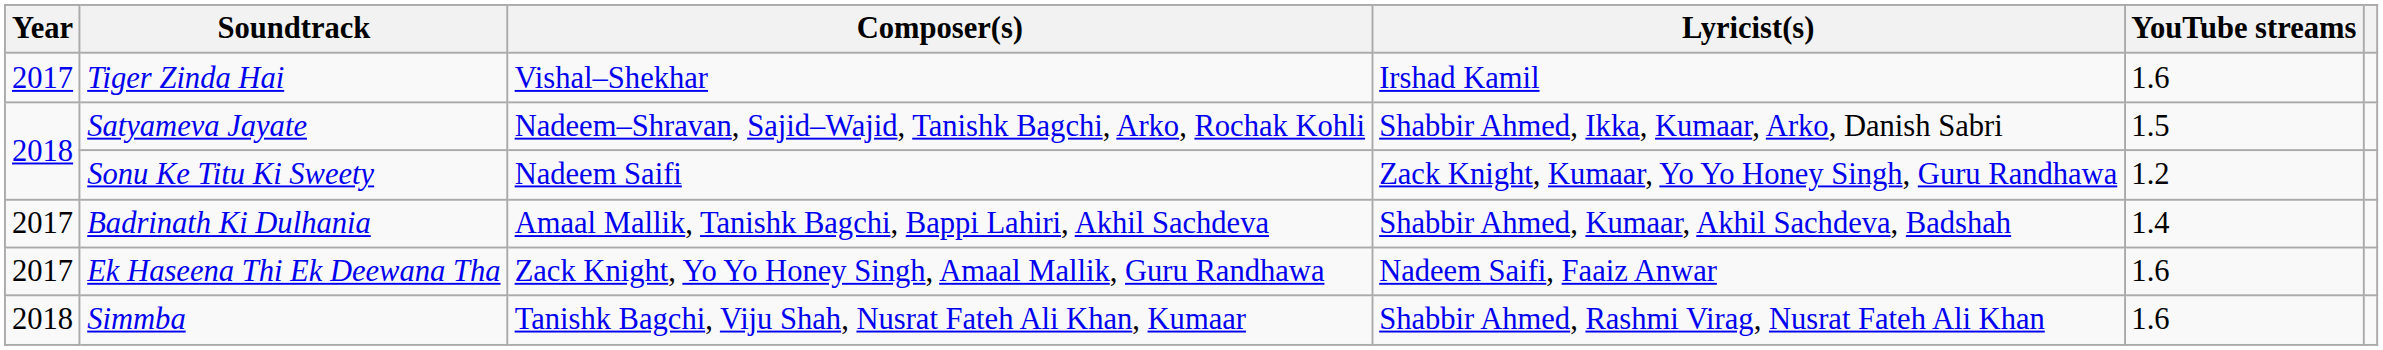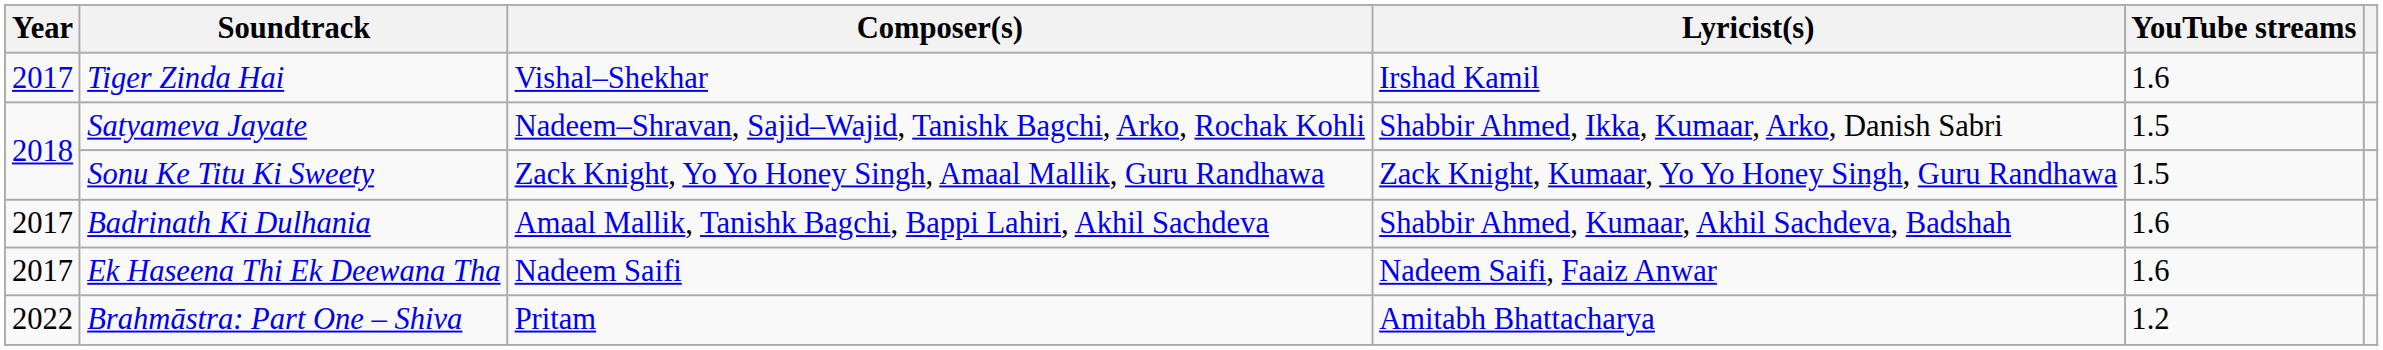Sonu Ke Titu Ki Sweety | Composer(s): Nadeem Saifi -> Zack Knight, Yo Yo Honey Singh, Amaal Mallik, Guru Randhawa
Sonu Ke Titu Ki Sweety | YouTube streams: 1.2 -> 1.5
Badrinath Ki Dulhania | YouTube streams: 1.4 -> 1.6
Ek Haseena Thi Ek Deewana Tha | Composer(s): Zack Knight, Yo Yo Honey Singh, Amaal Mallik, Guru Randhawa -> Nadeem Saifi
- row: 2018 | Simmba | Tanishk Bagchi, Viju Shah, Nusrat Fateh Ali Khan, Kumaar | Shabbir Ahmed, Rashmi Virag, Nusrat Fateh Ali Khan | 1.6
+ row: 2022 | Brahmāstra: Part One – Shiva | Pritam | Amitabh Bhattacharya | 1.2
